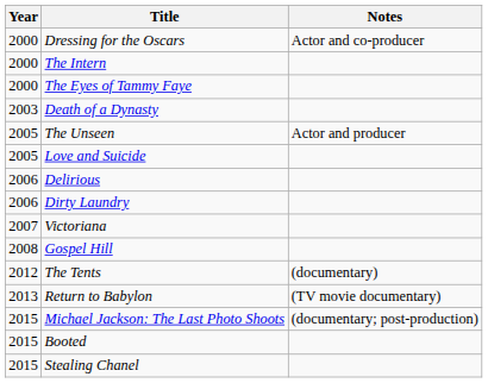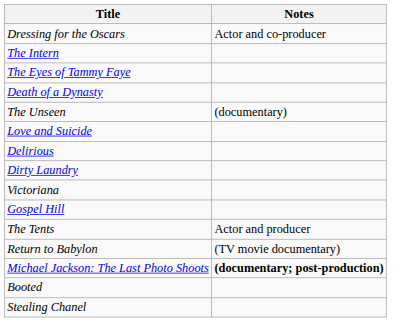- column: Year | 2000 | 2000 | 2000 | 2003 | 2005 | 2005 | 2006 | 2006 | 2007 | 2008 | 2012 | 2013 | 2015 | 2015 | 2015
The Unseen | Notes: Actor and producer -> (documentary)
The Tents | Notes: (documentary) -> Actor and producer
Michael Jackson: The Last Photo Shoots | Notes: normal -> bold
